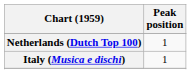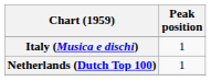rows swapped: Italy (Musica e dischi) <-> Netherlands (Dutch Top 100)
